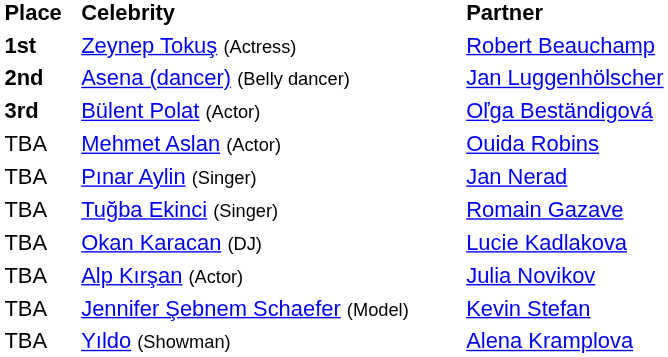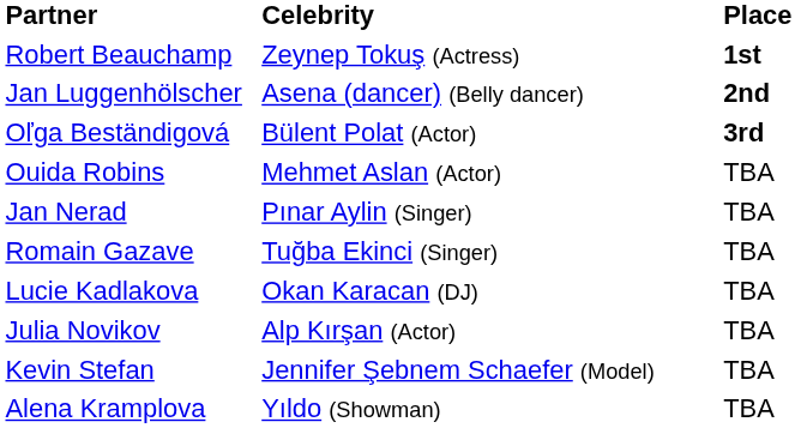columns swapped: Place <-> Partner
